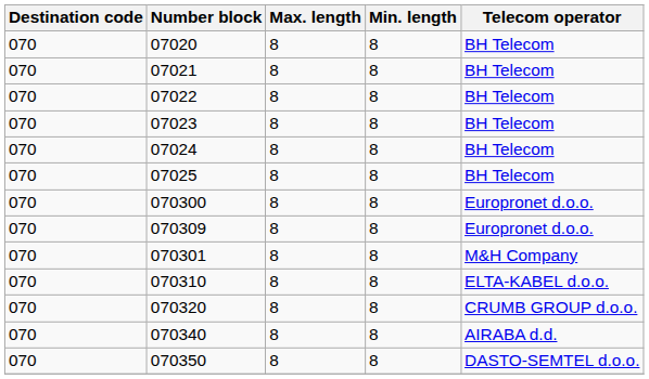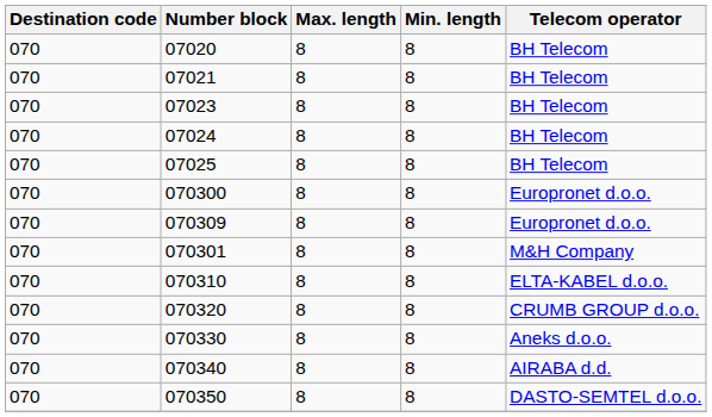- row: 070 | 07022 | 8 | 8 | BH Telecom
+ row: 070 | 070330 | 8 | 8 | Aneks d.o.o.
